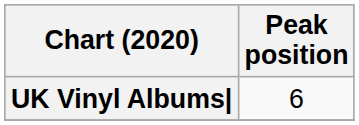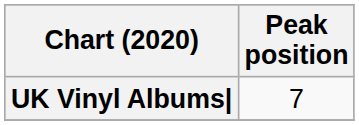UK Vinyl Albums| | Peak position: 6 -> 7
